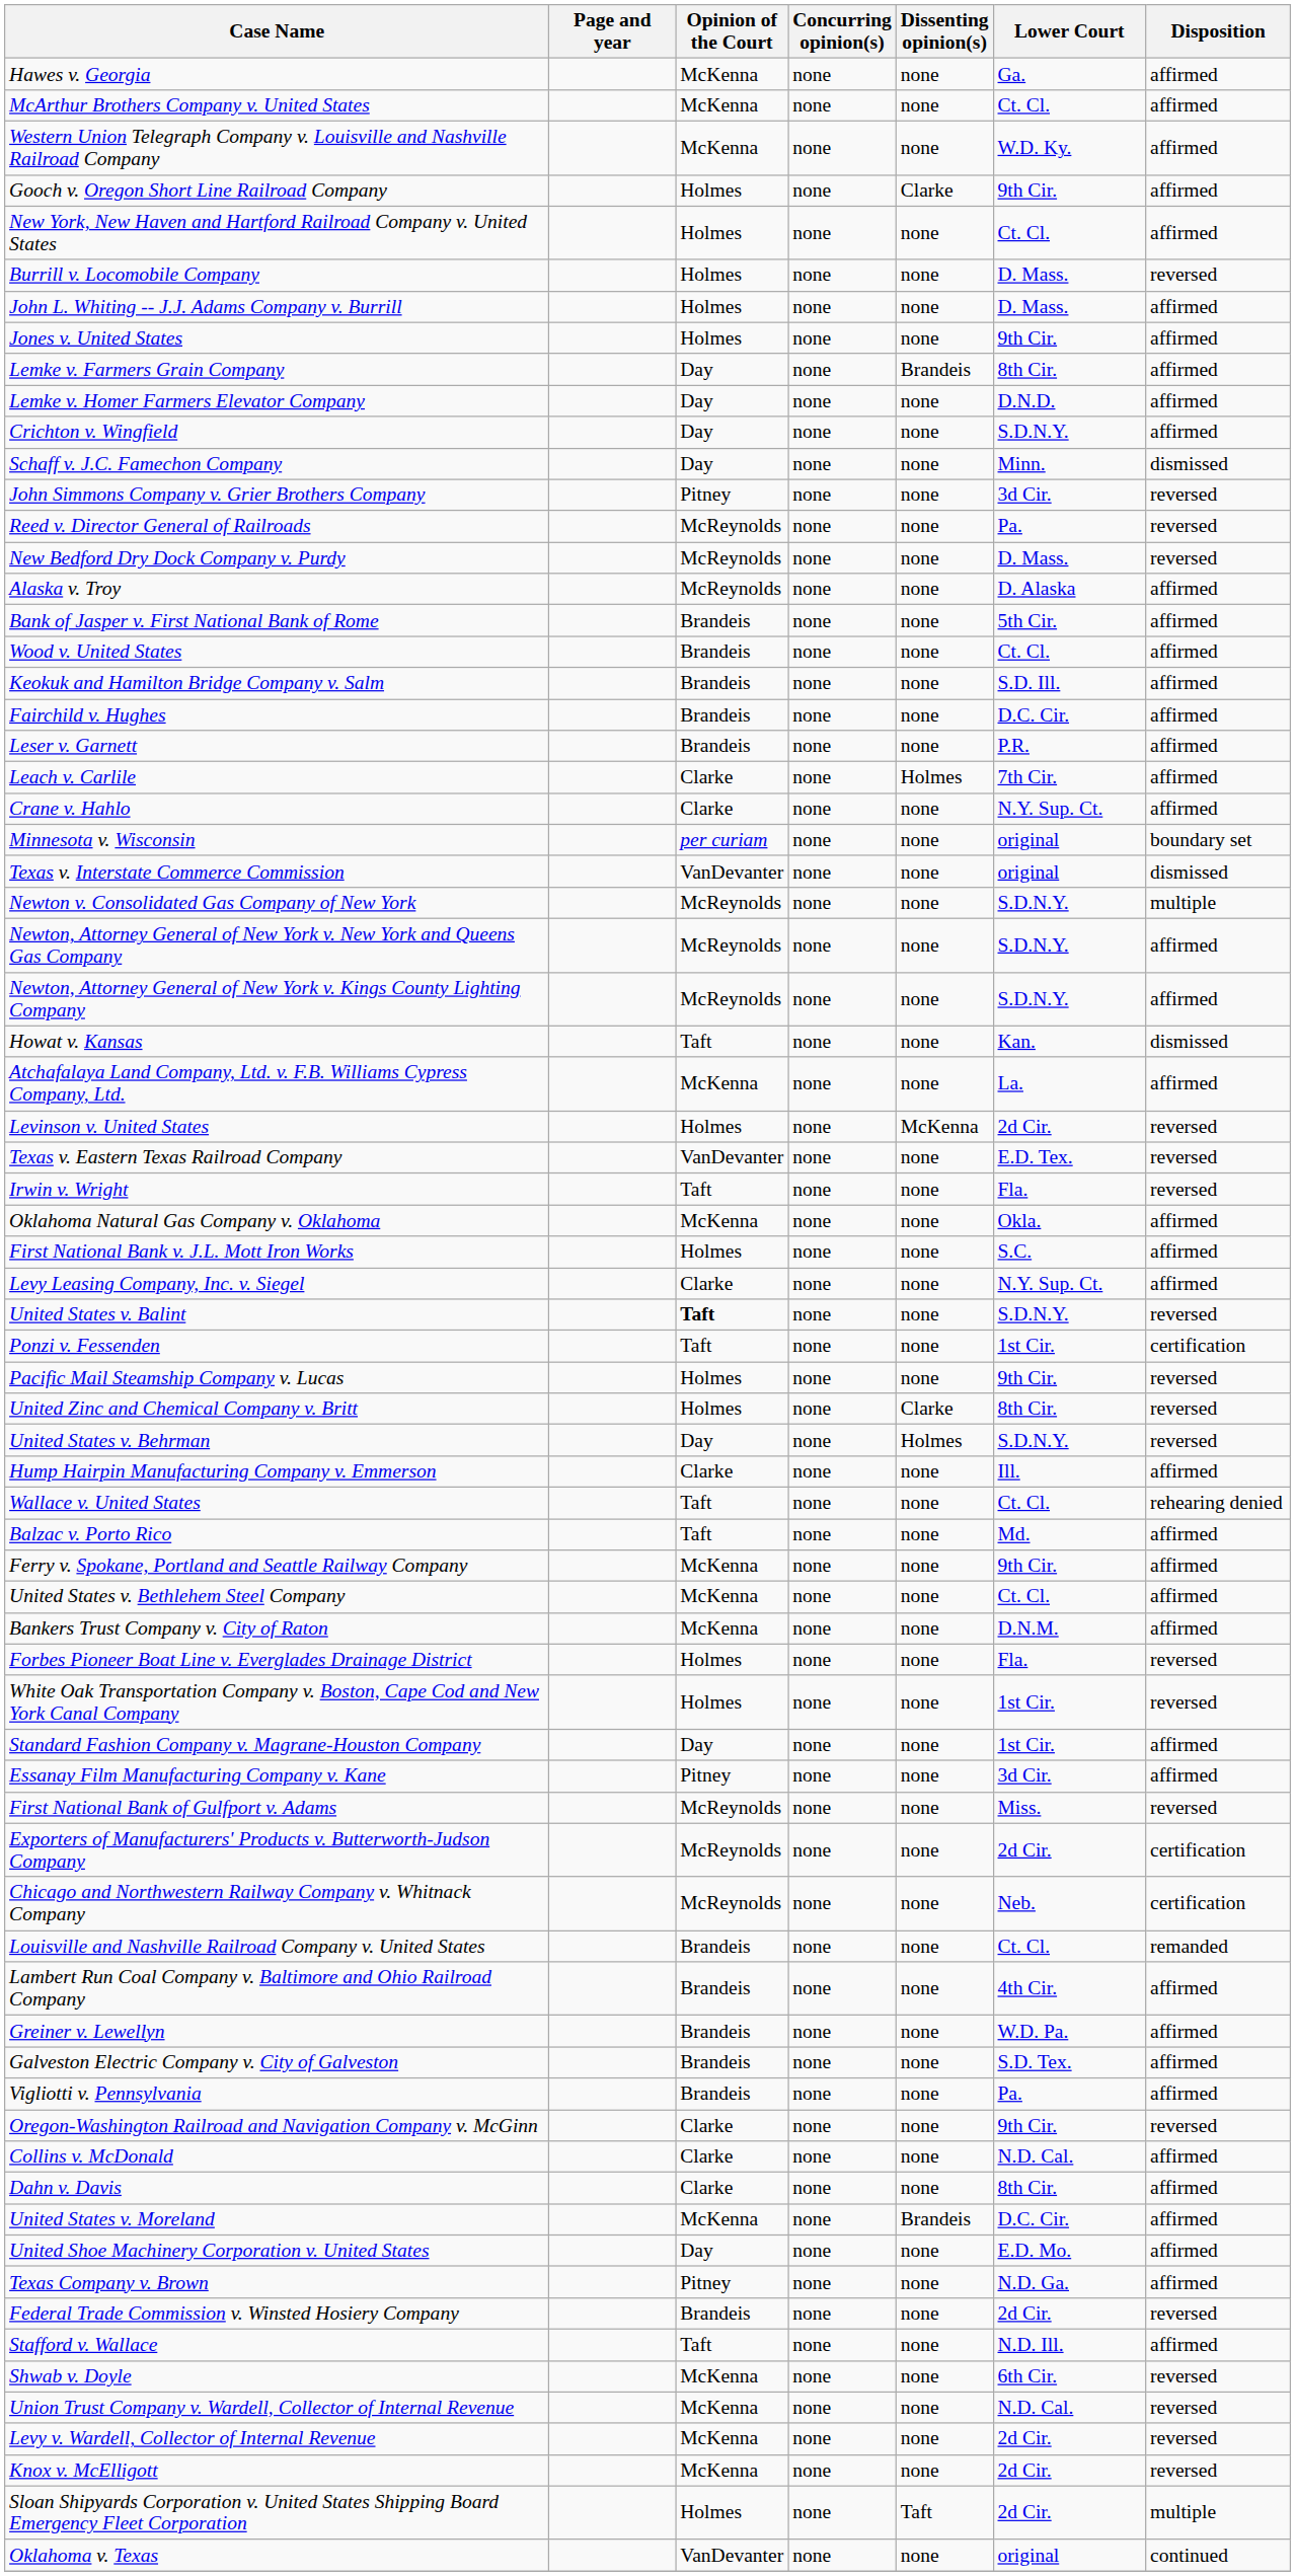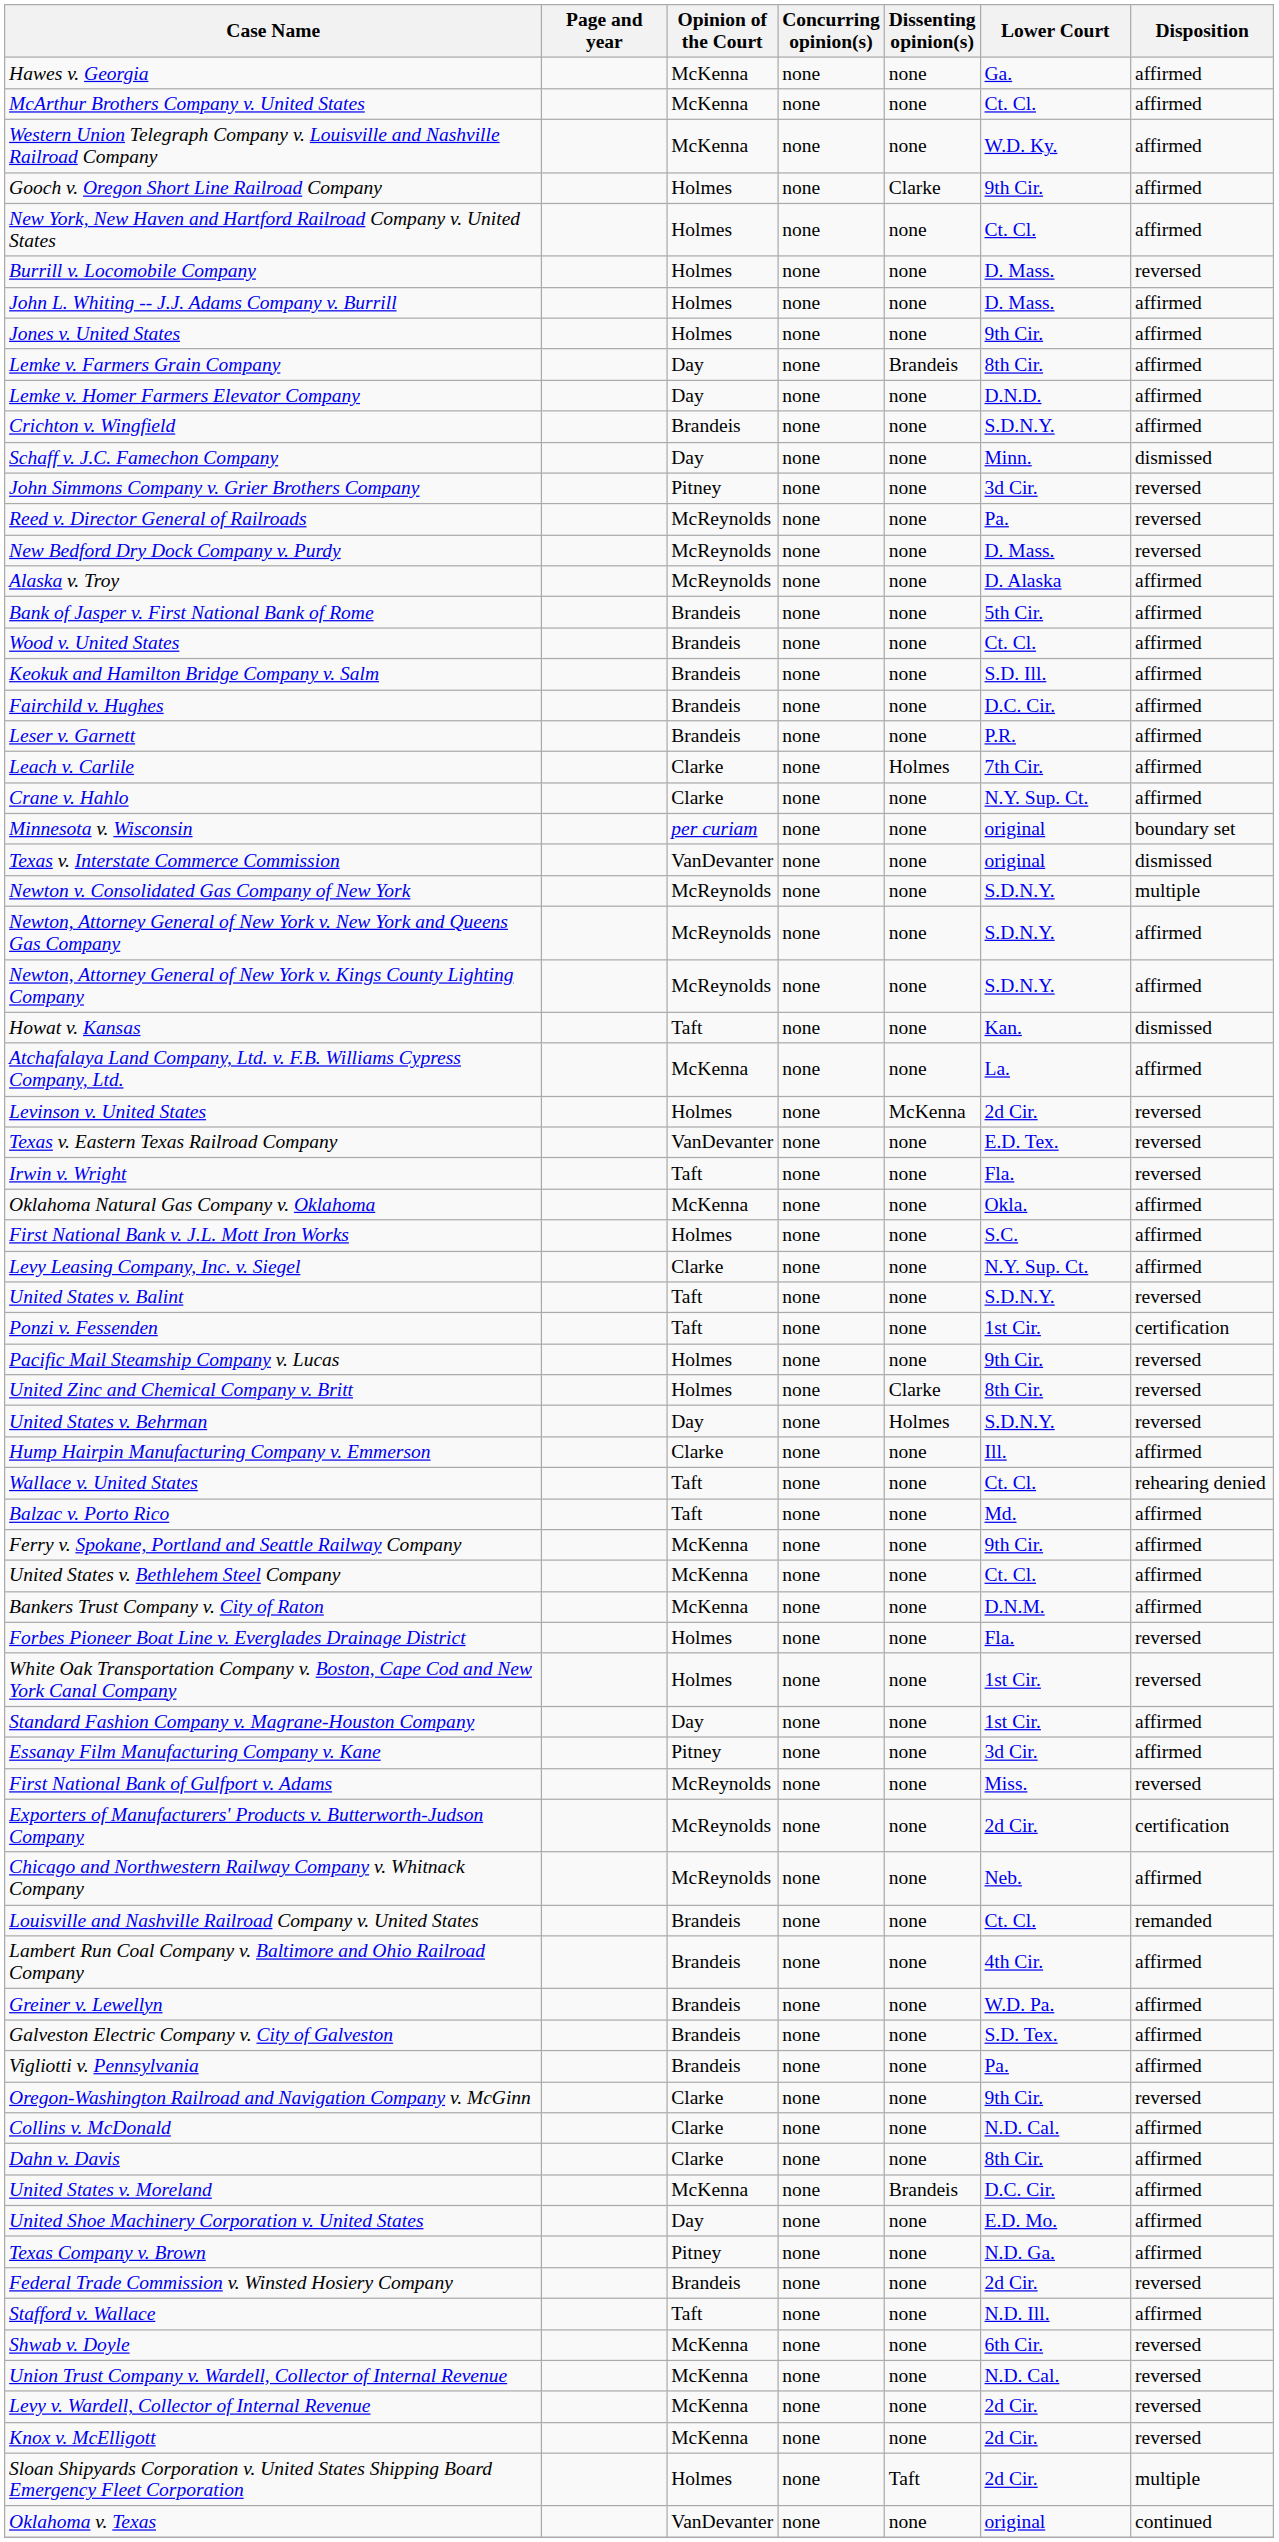Crichton v. Wingfield | Opinion of the Court: Day -> Brandeis
United States v. Balint | Opinion of the Court: bold -> normal
Chicago and Northwestern Railway Company v. Whitnack Company | Disposition: certification -> affirmed
